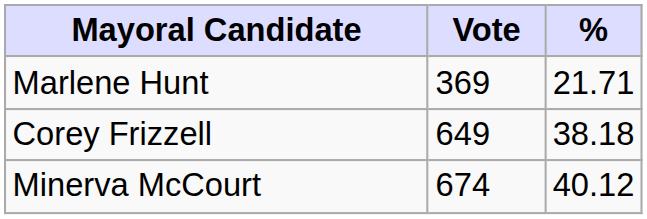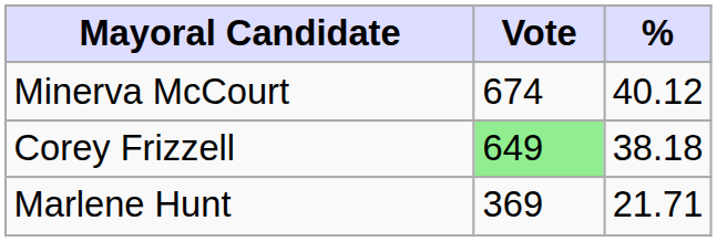rows swapped: Minerva McCourt <-> Marlene Hunt
Corey Frizzell | Vote: no background -> lightgreen background
